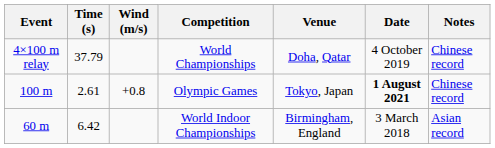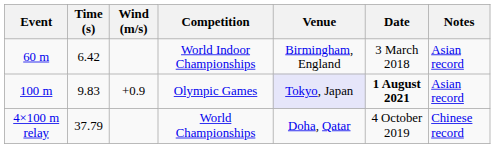rows swapped: World Indoor Championships <-> World Championships
Olympic Games | Time (s): 2.61 -> 9.83
Olympic Games | Wind (m/s): +0.8 -> +0.9
Olympic Games | Venue: no background -> lavender background
Olympic Games | Notes: Chinese record -> Asian record
